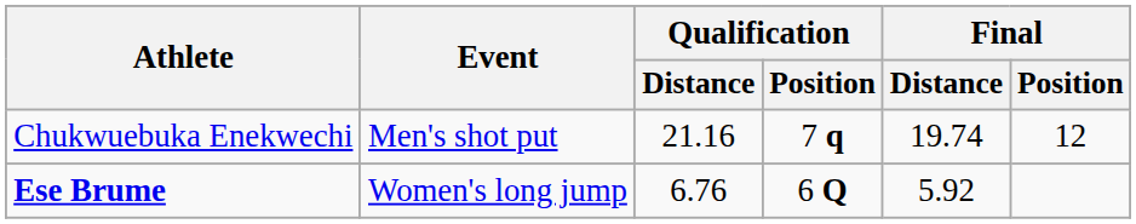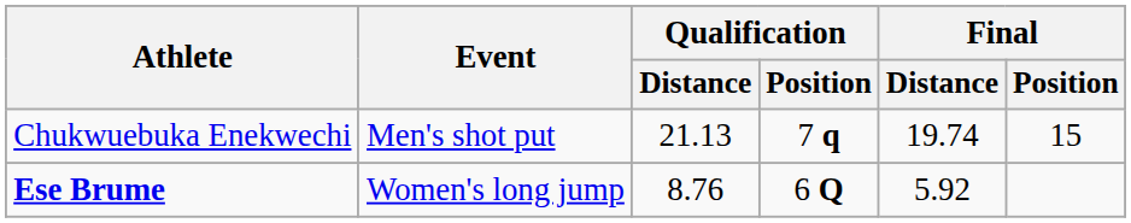Chukwuebuka Enekwechi | Qualification / Distance: 21.16 -> 21.13
Chukwuebuka Enekwechi | Final / Position: 12 -> 15
Ese Brume | Qualification / Distance: 6.76 -> 8.76
